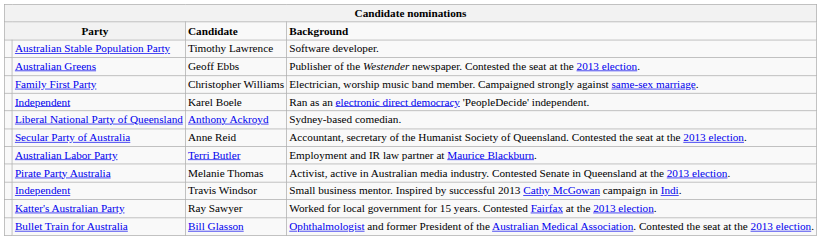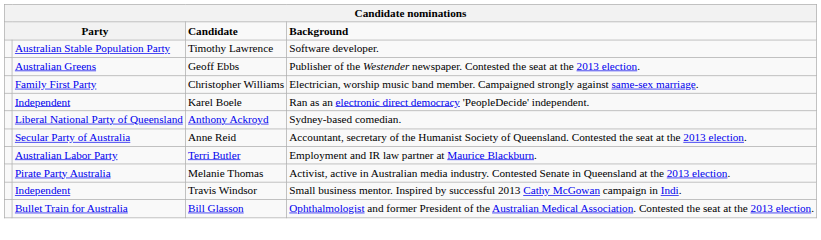- row: Katter's Australian Party | Ray Sawyer | Worked for local government for 15 years. Contested Fairfax at the 2013 election.
